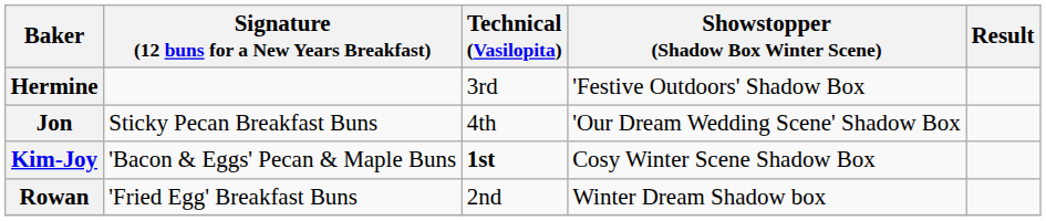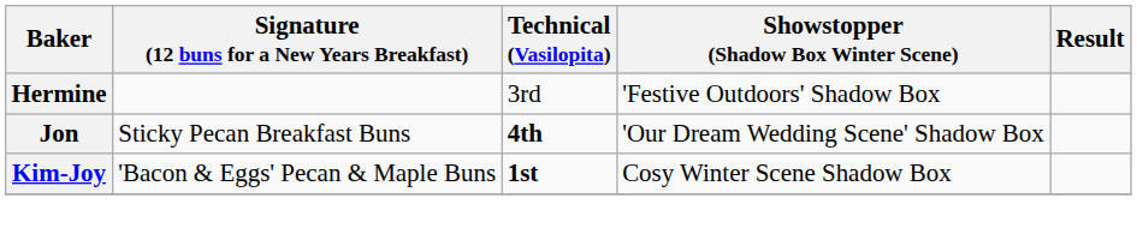Jon | Technical (Vasilopita): normal -> bold
- row: Rowan | 'Fried Egg' Breakfast Buns | 2nd | Winter Dream Shadow box
